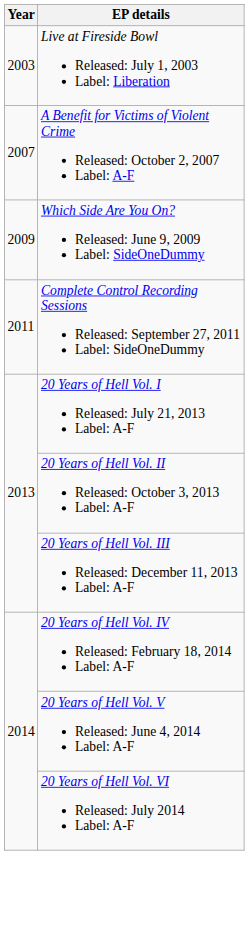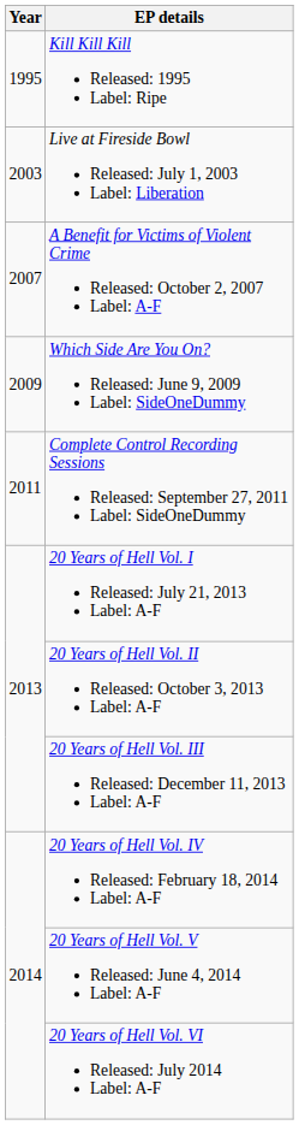+ row: 1995 | Kill Kill Kill Released: 1995 Label: Ripe
